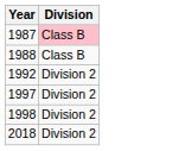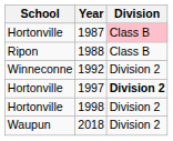+ column: School | Hortonville | Ripon | Winneconne | Hortonville | Hortonville | Waupun
1997 | Division: normal -> bold
